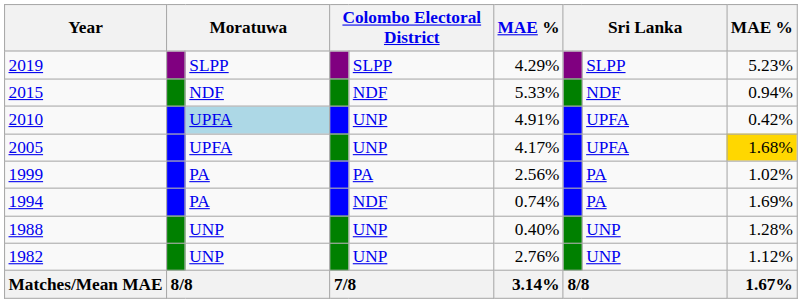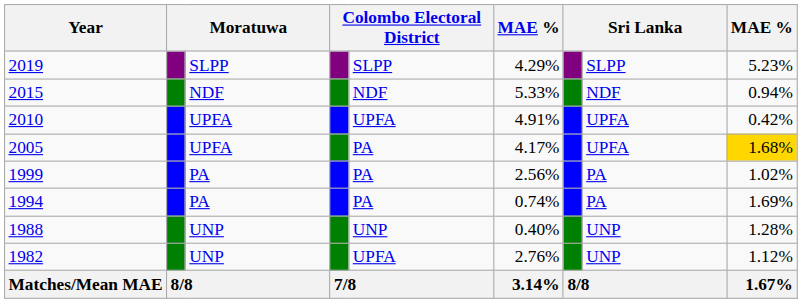2010 | column 3: lightblue background -> no background
2010 | column 5: UNP -> UPFA
2005 | column 5: UNP -> PA
1994 | column 5: NDF -> PA
1982 | column 5: UNP -> UPFA
